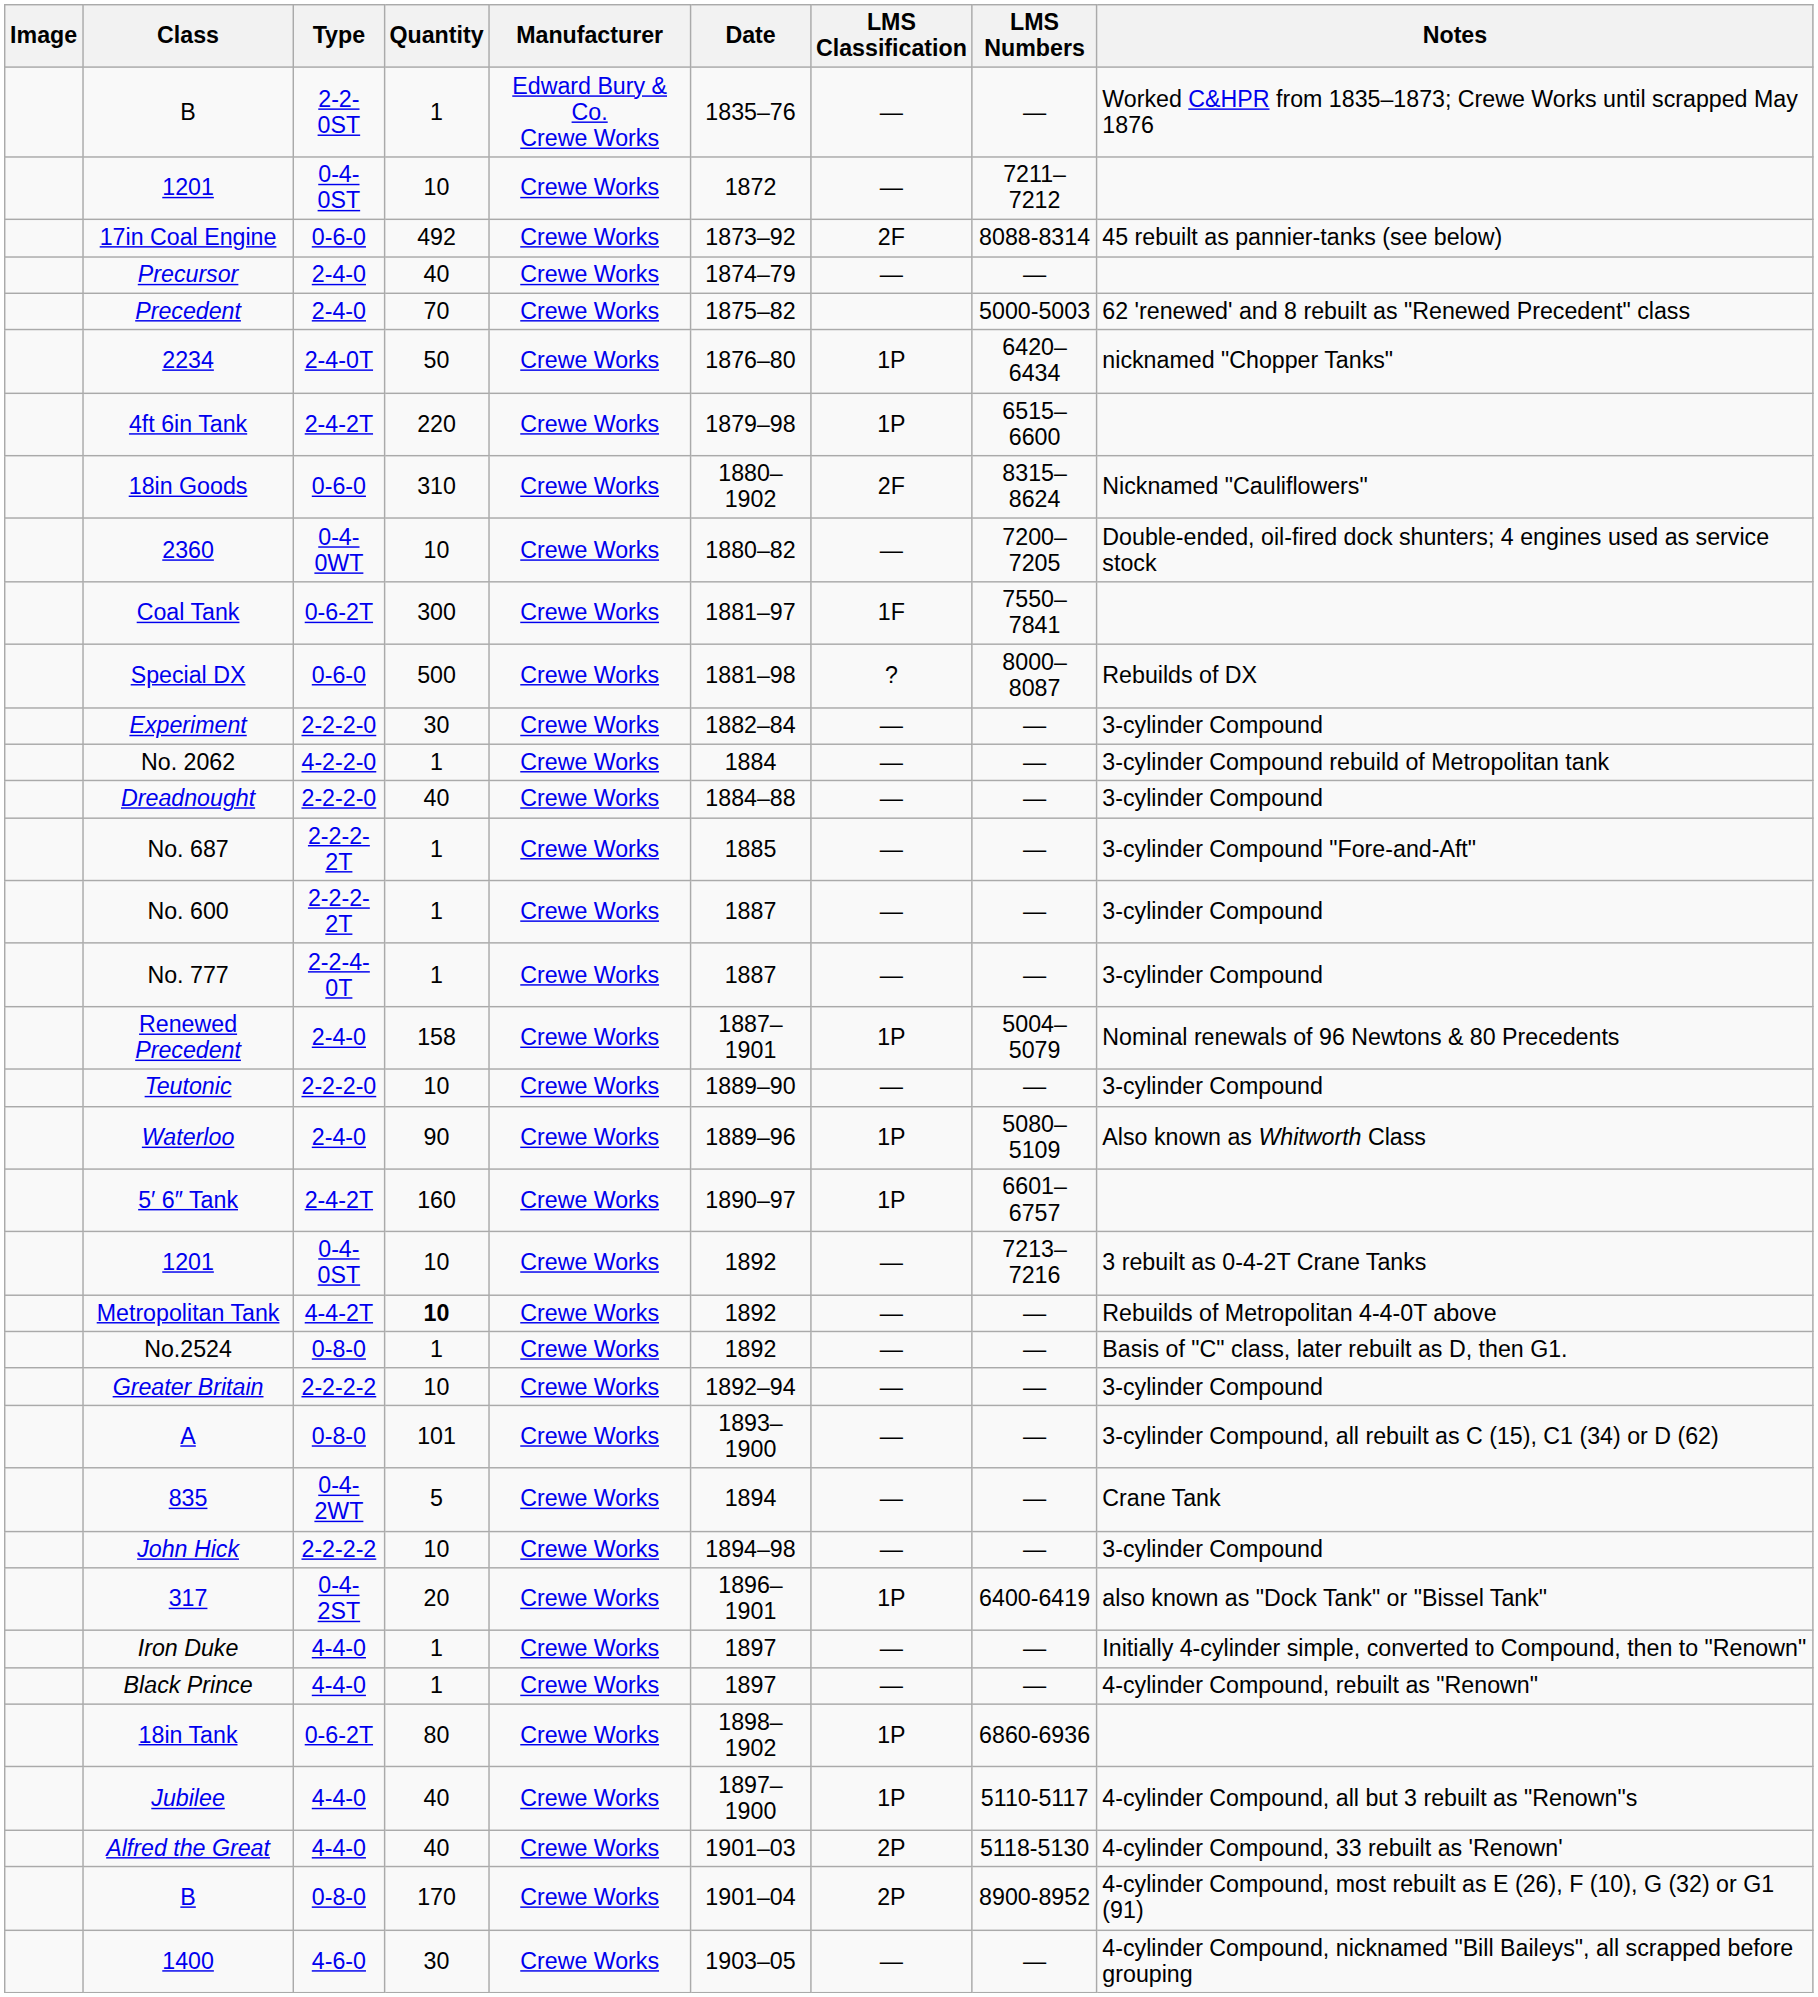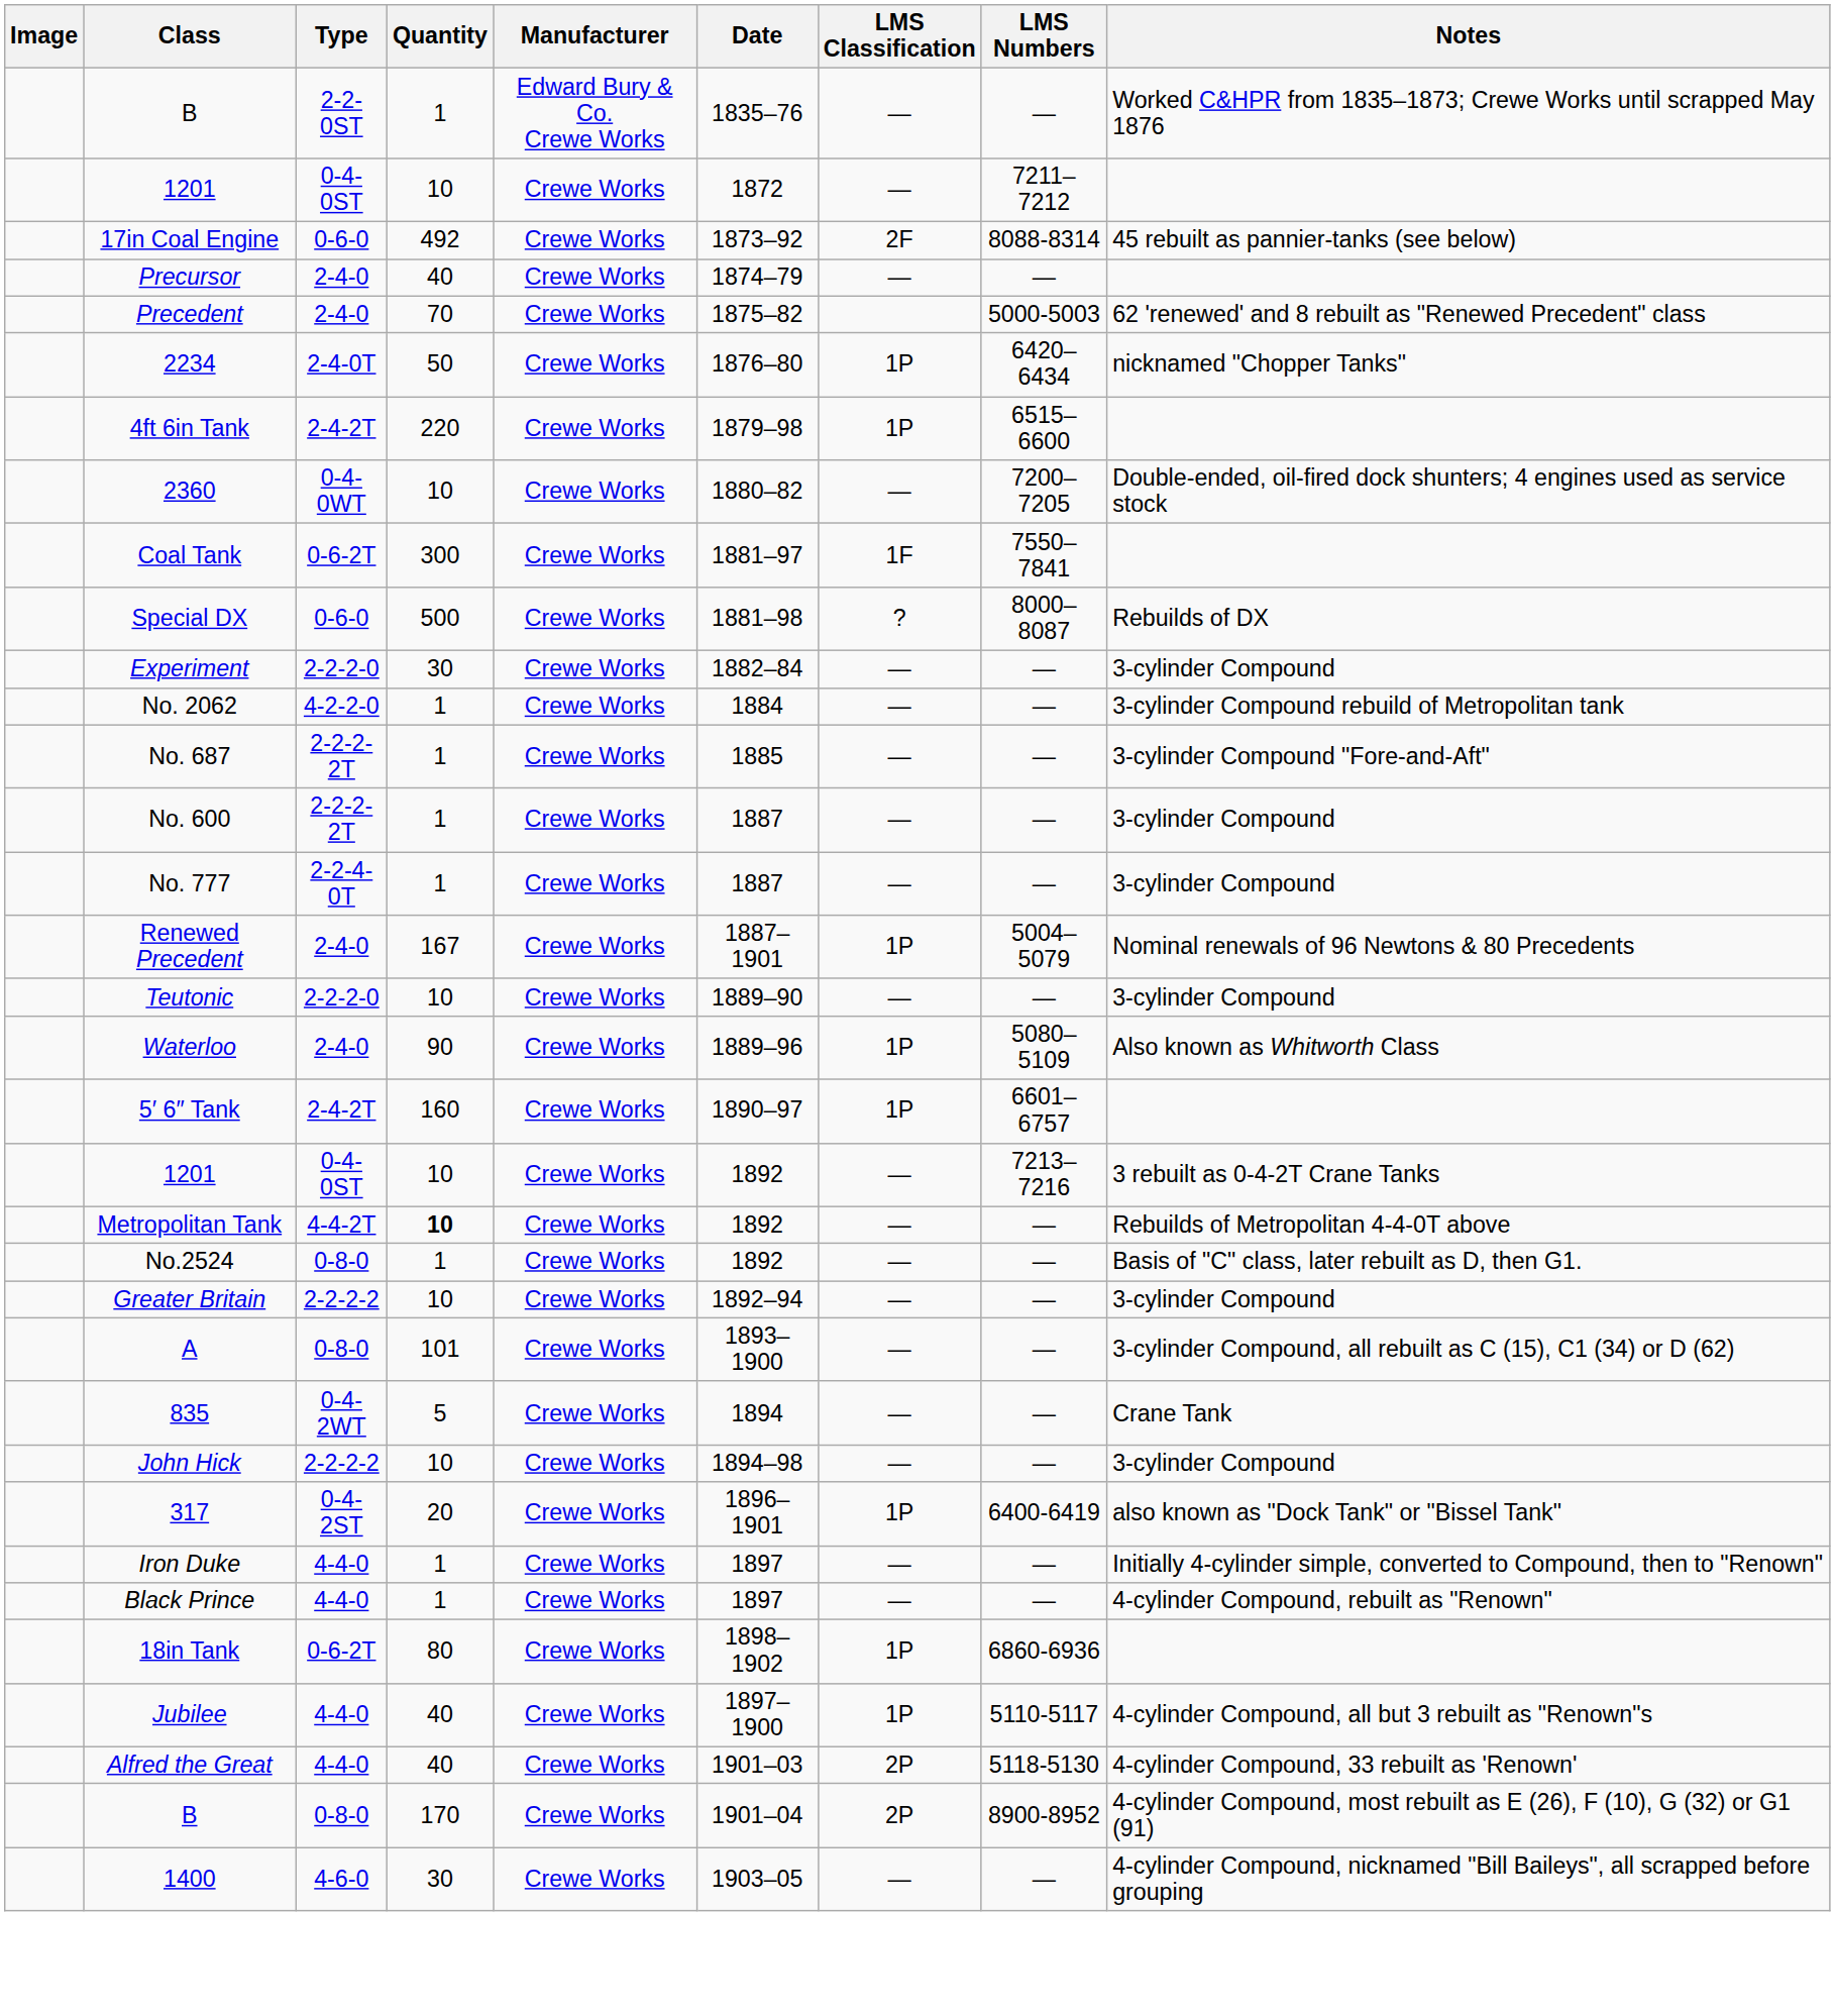- row: 18in Goods | 0-6-0 | 310 | Crewe Works | 1880–1902 | 2F | 8315–8624 | Nicknamed "Cauliflowers"
- row: Dreadnought | 2-2-2-0 | 40 | Crewe Works | 1884–88 | — | — | 3-cylinder Compound
Renewed Precedent | Quantity: 158 -> 167
